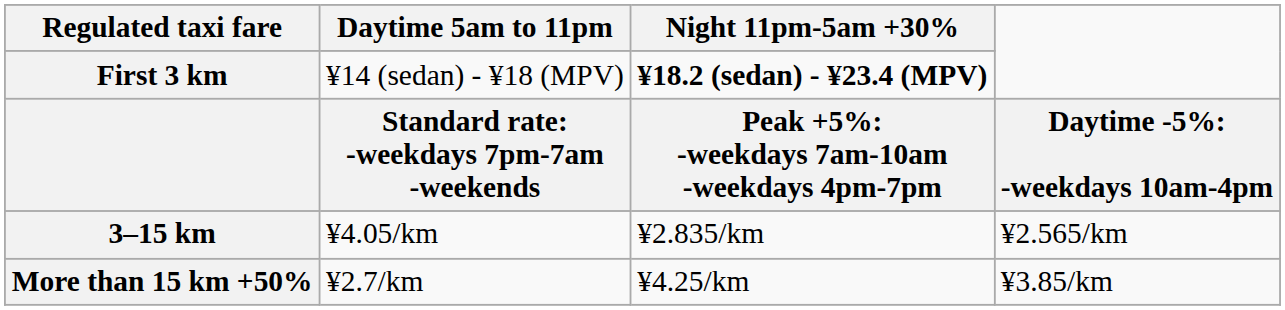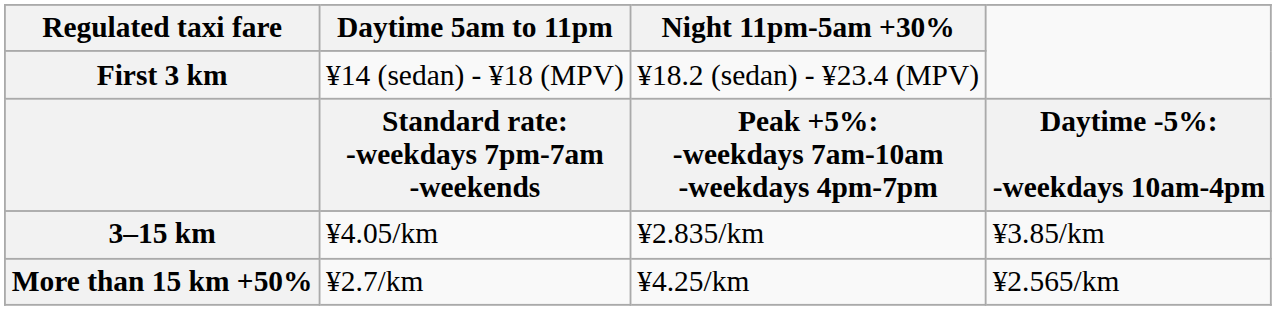First 3 km | Night 11pm-5am +30%: bold -> normal
3–15 km | column 4: ¥2.565/km -> ¥3.85/km
More than 15 km +50% | column 4: ¥3.85/km -> ¥2.565/km
